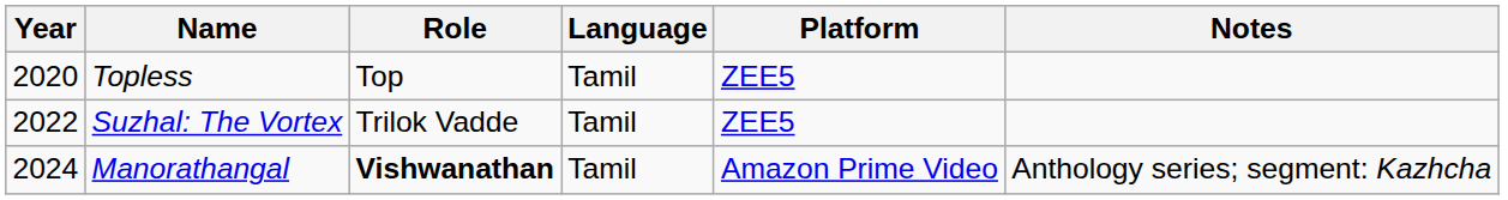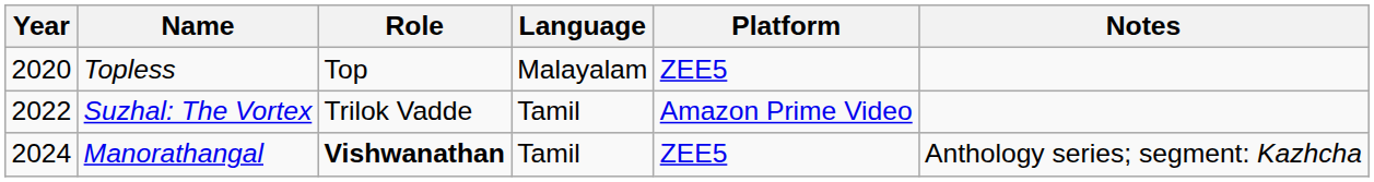Topless | Language: Tamil -> Malayalam
Suzhal: The Vortex | Platform: ZEE5 -> Amazon Prime Video
Manorathangal | Platform: Amazon Prime Video -> ZEE5
